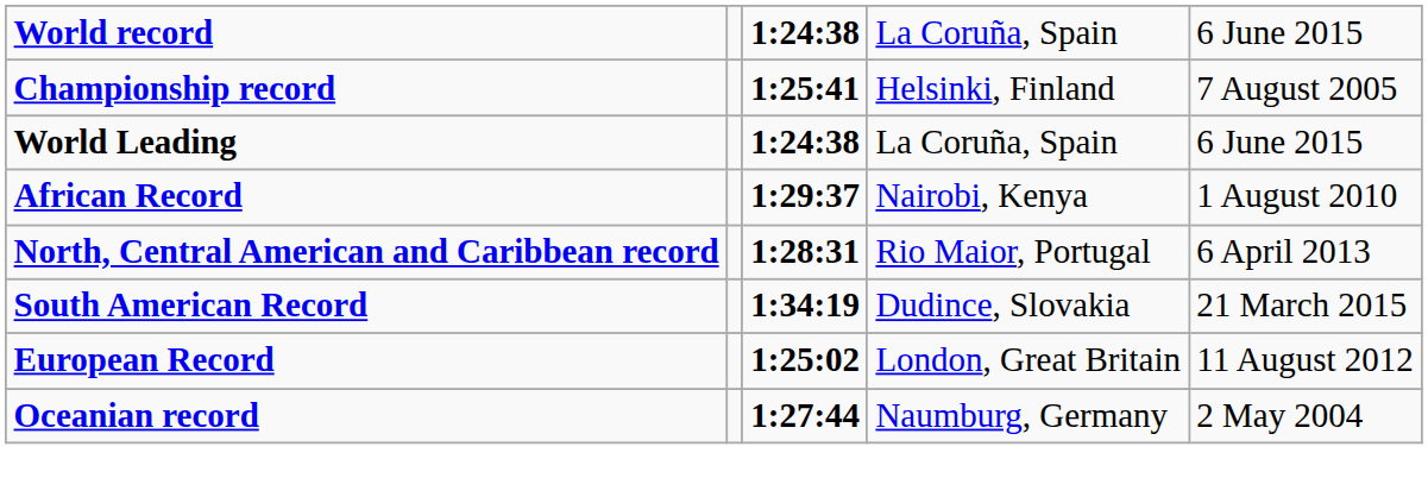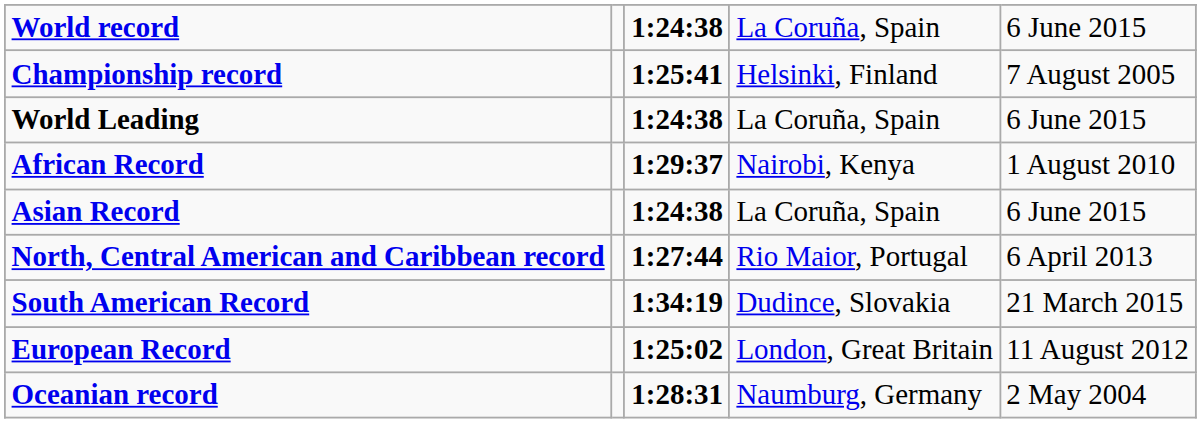+ row: Asian Record | 1:24:38 | La Coruña, Spain | 6 June 2015
North, Central American and Caribbean record | column 3: 1:28:31 -> 1:27:44
Oceanian record | column 3: 1:27:44 -> 1:28:31
